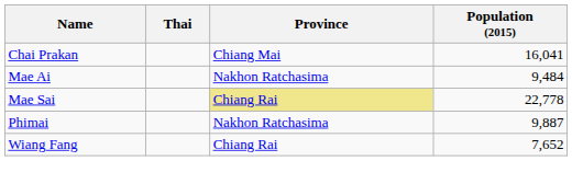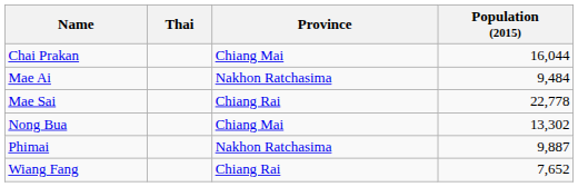Chai Prakan | Population (2015): 16,041 -> 16,044
Mae Sai | Province: khaki background -> no background
+ row: Nong Bua | Chiang Mai | 13,302
